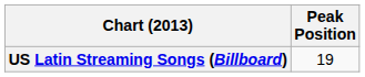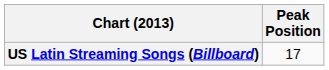US Latin Streaming Songs (Billboard) | Peak Position: 19 -> 17
